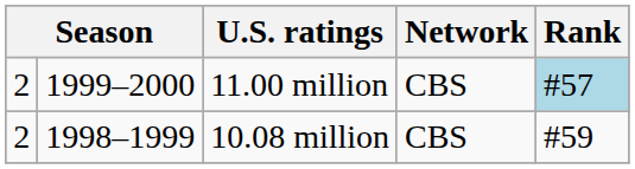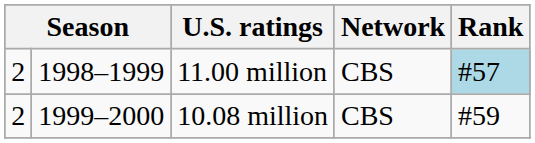11.00 million | column 2: 1999–2000 -> 1998–1999
10.08 million | column 2: 1998–1999 -> 1999–2000
